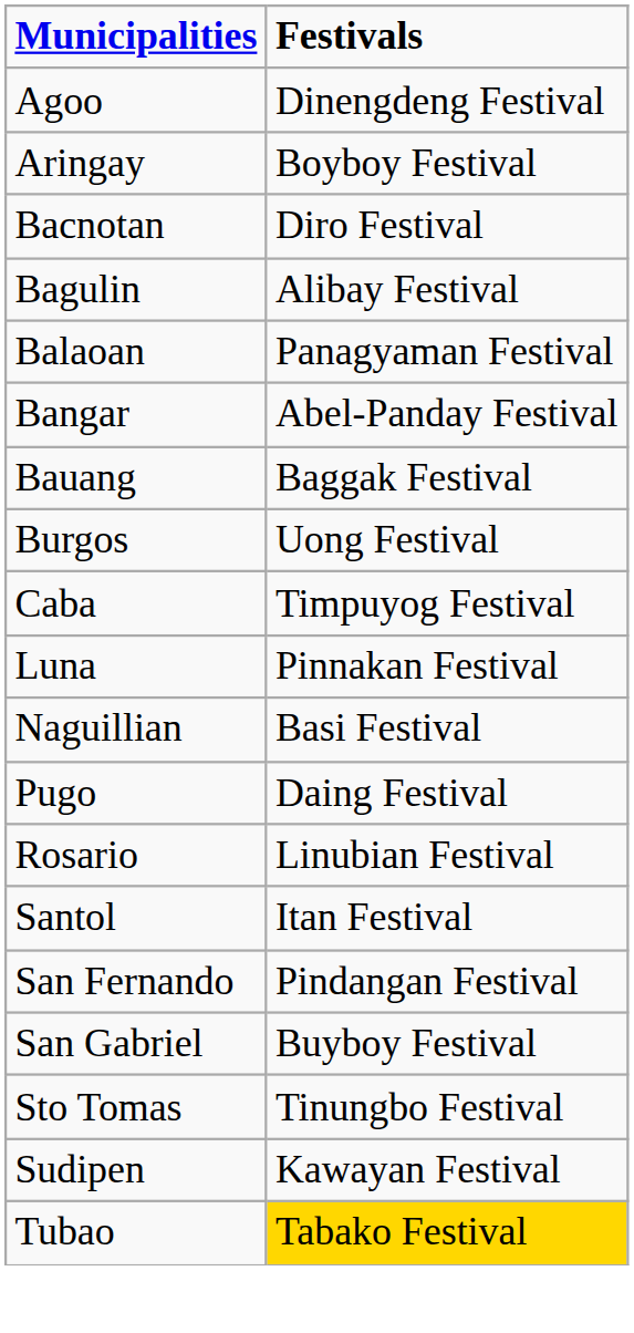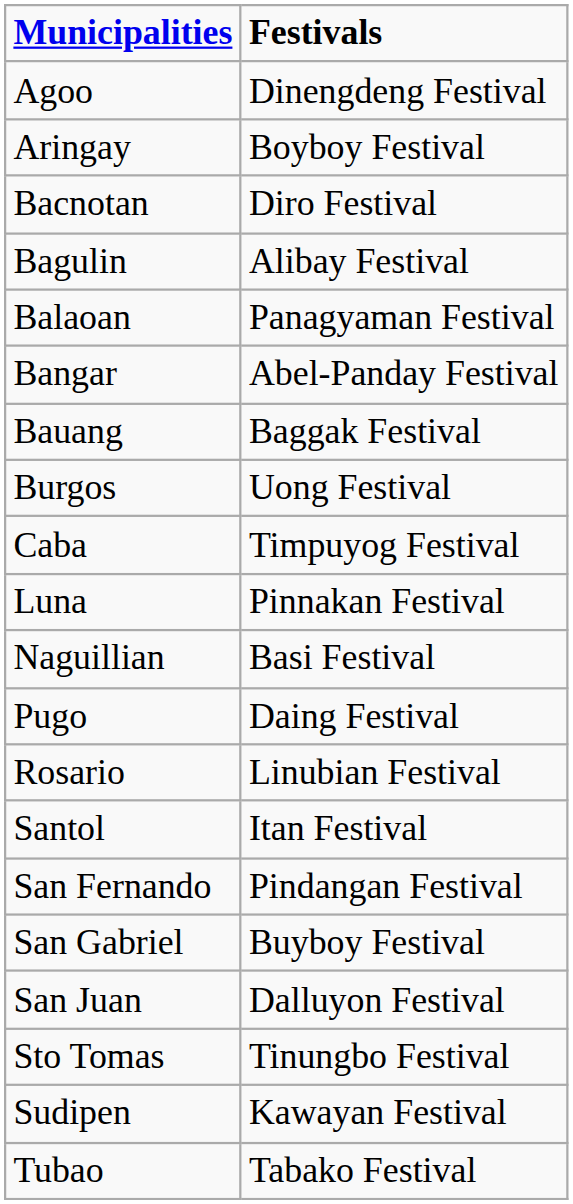+ row: San Juan | Dalluyon Festival
Tubao | Festivals: gold background -> no background
